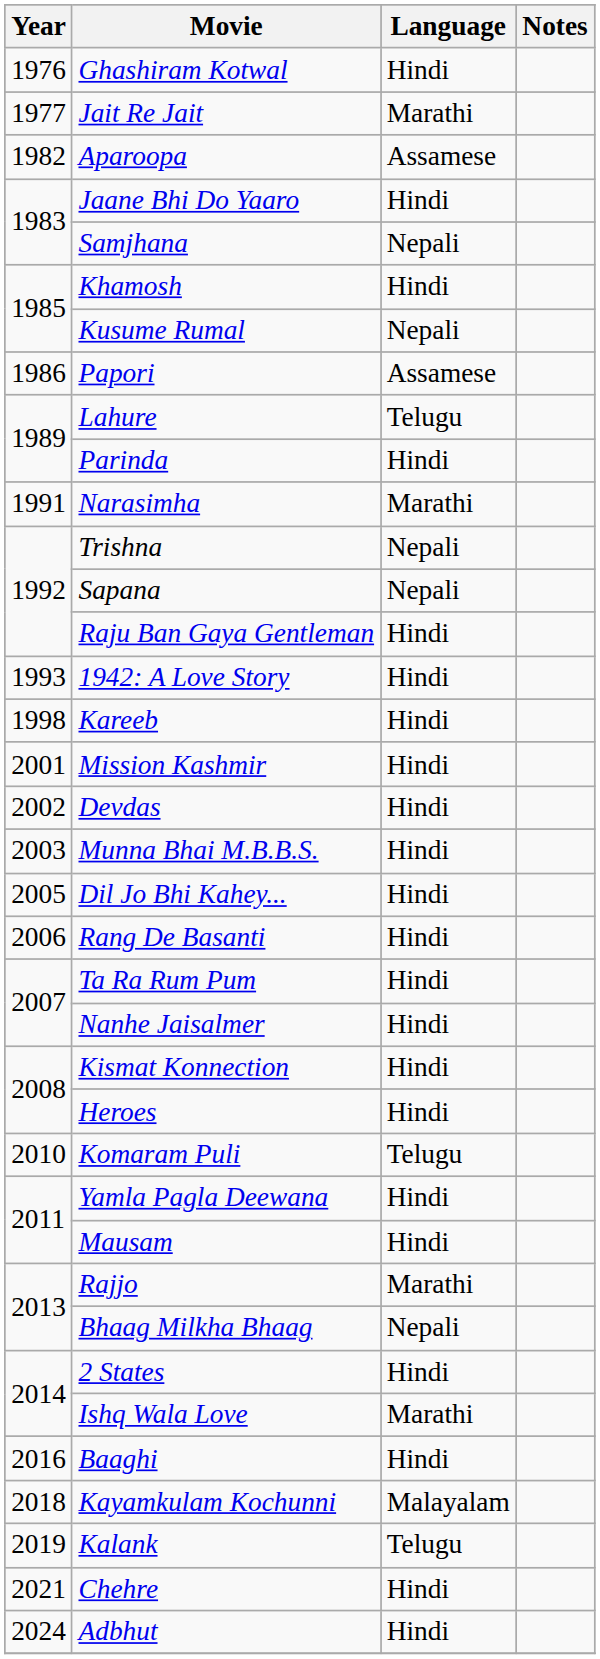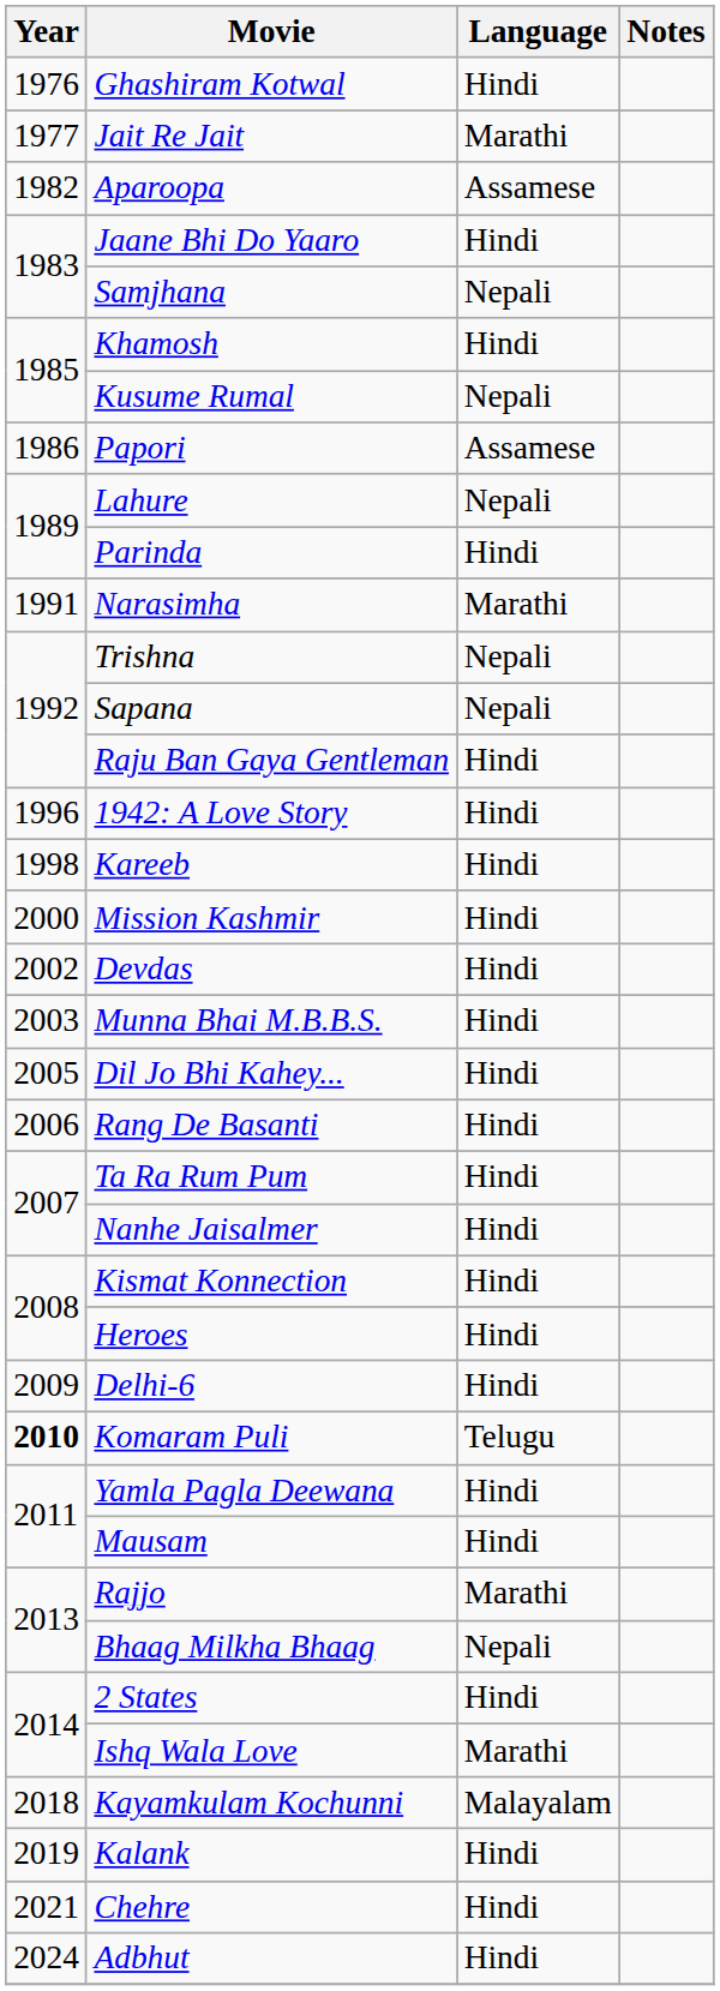Lahure | Language: Telugu -> Nepali
1942: A Love Story | Year: 1993 -> 1996
Mission Kashmir | Year: 2001 -> 2000
+ row: 2009 | Delhi-6 | Hindi
Komaram Puli | Year: normal -> bold
- row: 2016 | Baaghi | Hindi
Kalank | Language: Telugu -> Hindi
